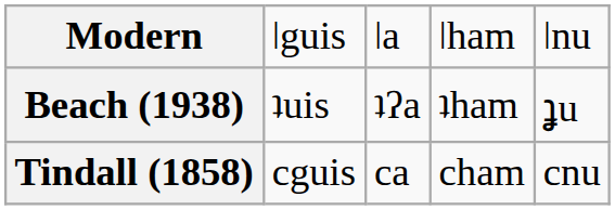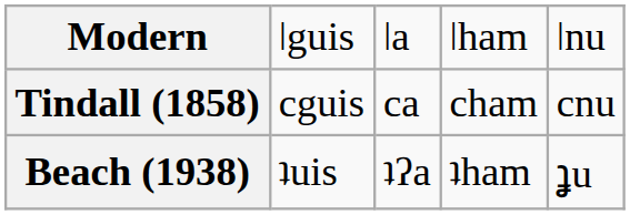rows swapped: Beach (1938) <-> Tindall (1858)
